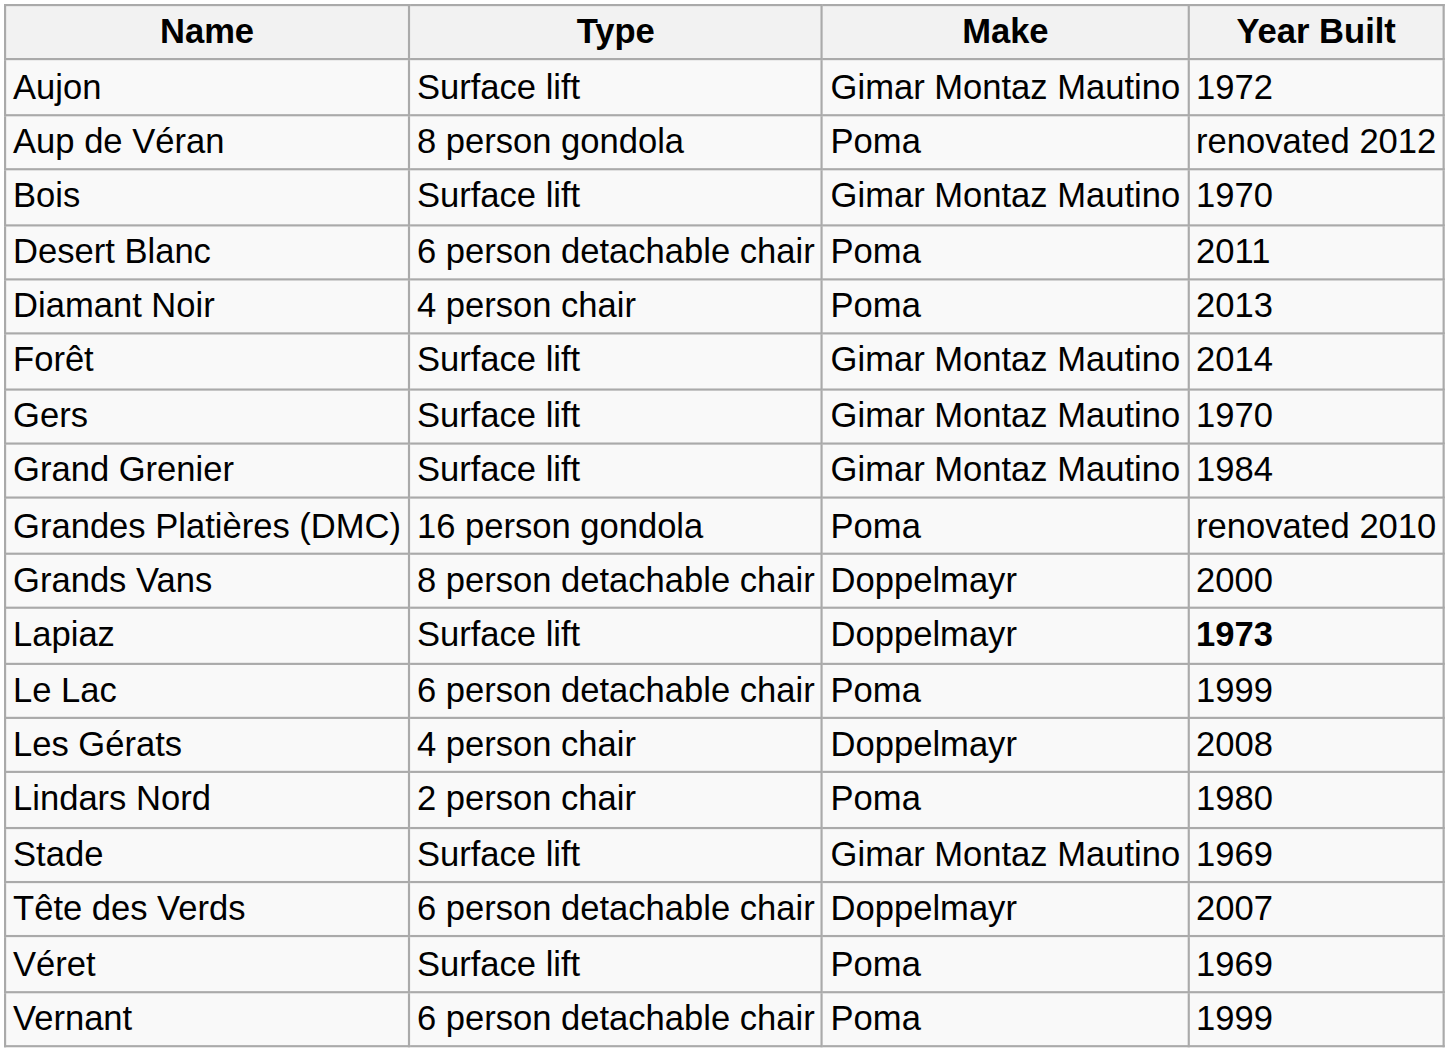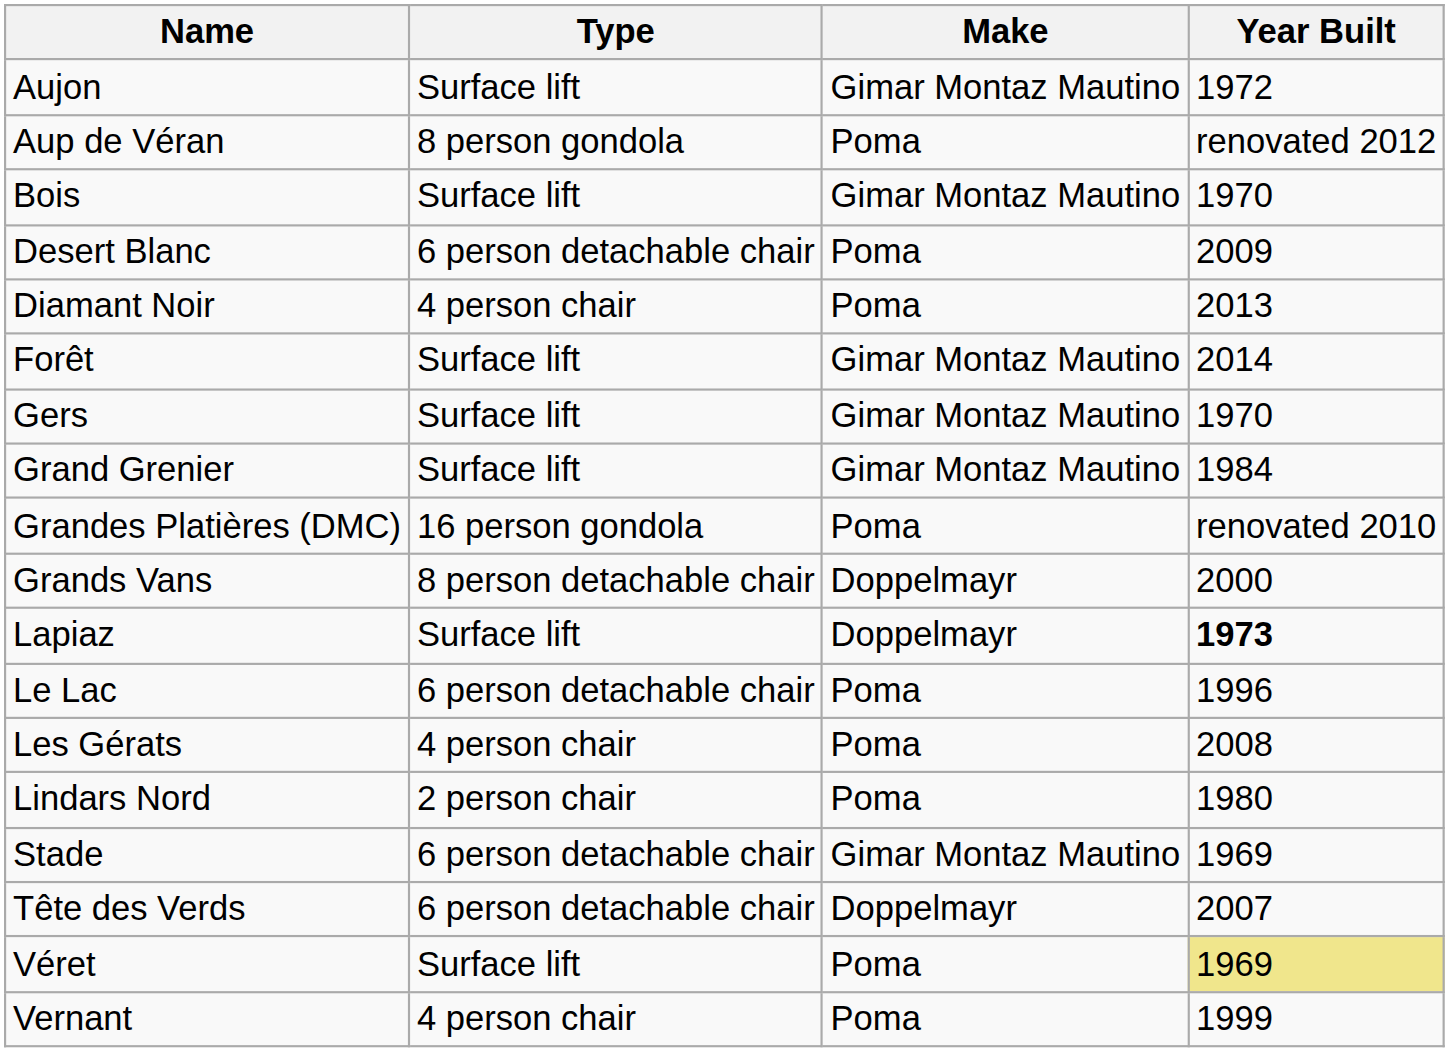Desert Blanc | Year Built: 2011 -> 2009
Le Lac | Year Built: 1999 -> 1996
Les Gérats | Make: Doppelmayr -> Poma
Stade | Type: Surface lift -> 6 person detachable chair
Véret | Year Built: no background -> khaki background
Vernant | Type: 6 person detachable chair -> 4 person chair
